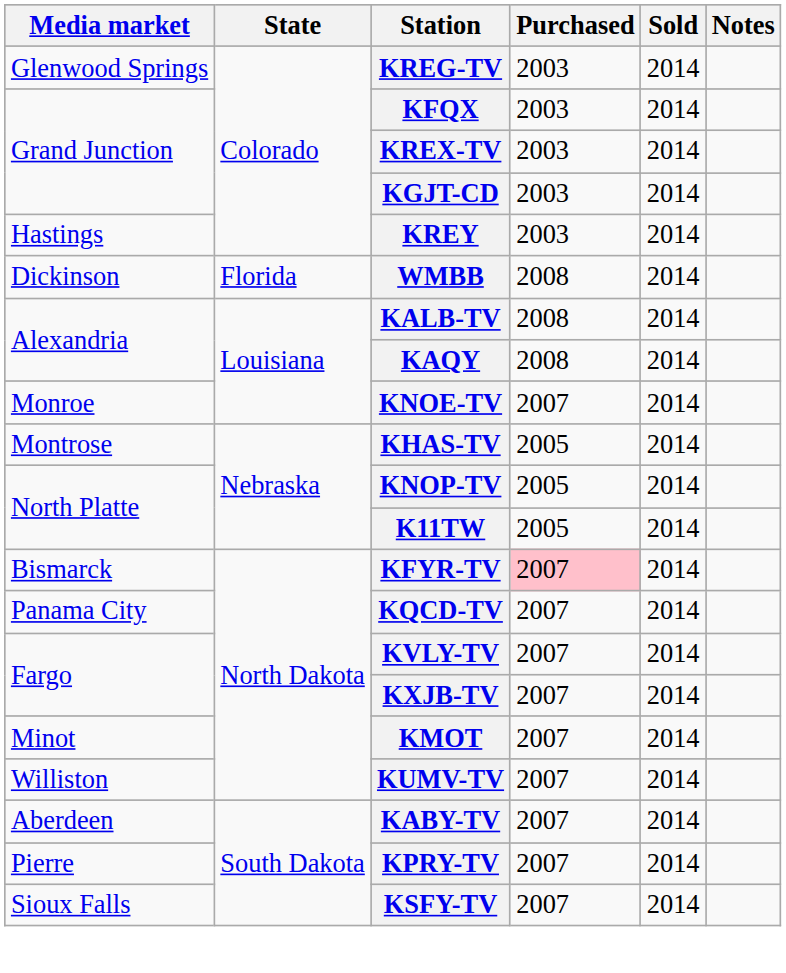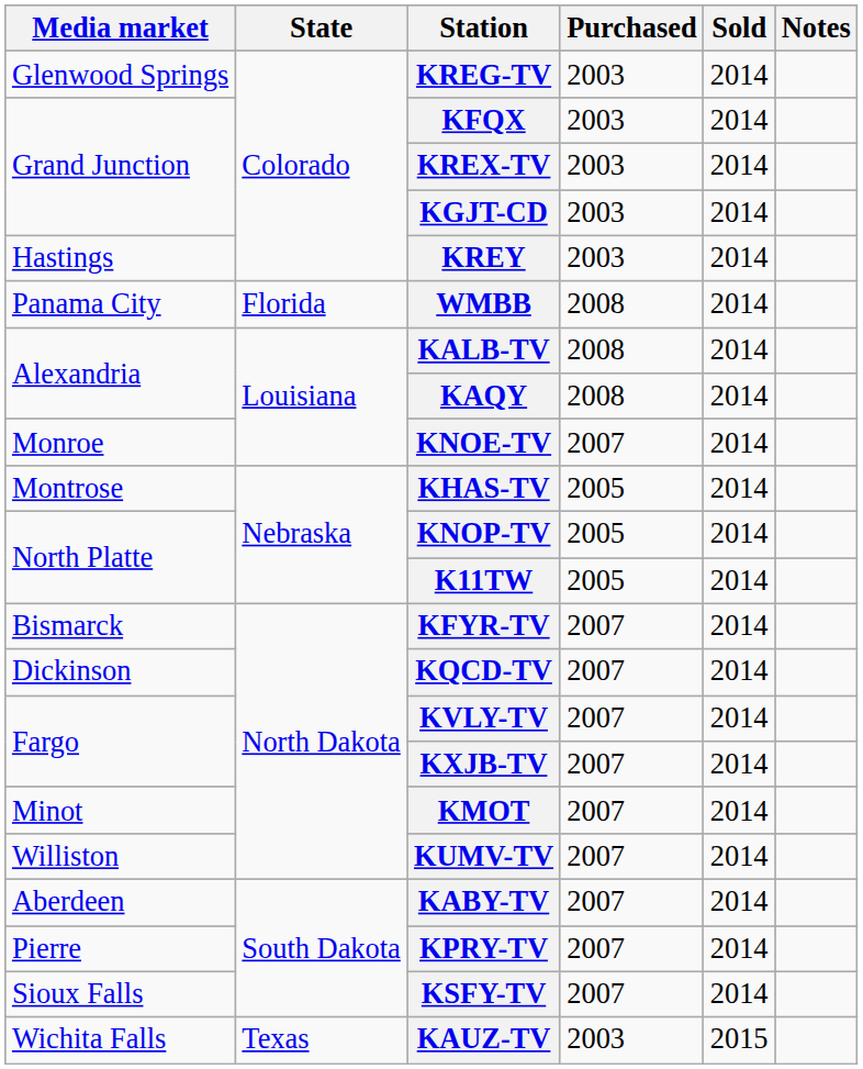WMBB | Media market: Dickinson -> Panama City
KFYR-TV | Purchased: pink background -> no background
KQCD-TV | Media market: Panama City -> Dickinson
+ row: Wichita Falls | Texas | KAUZ-TV | 2003 | 2015
